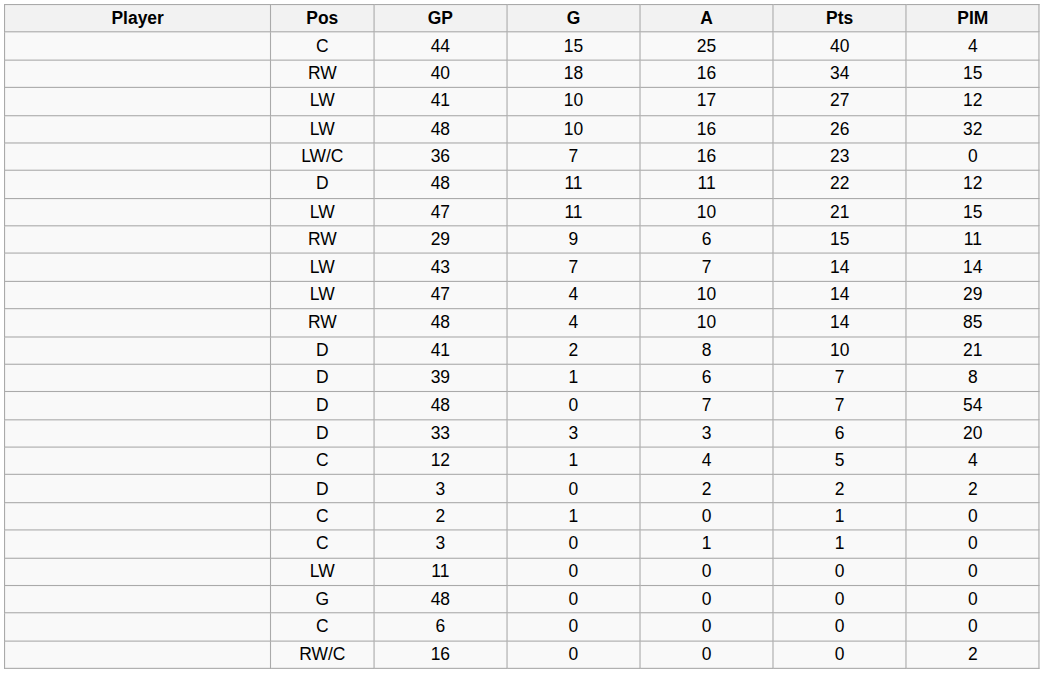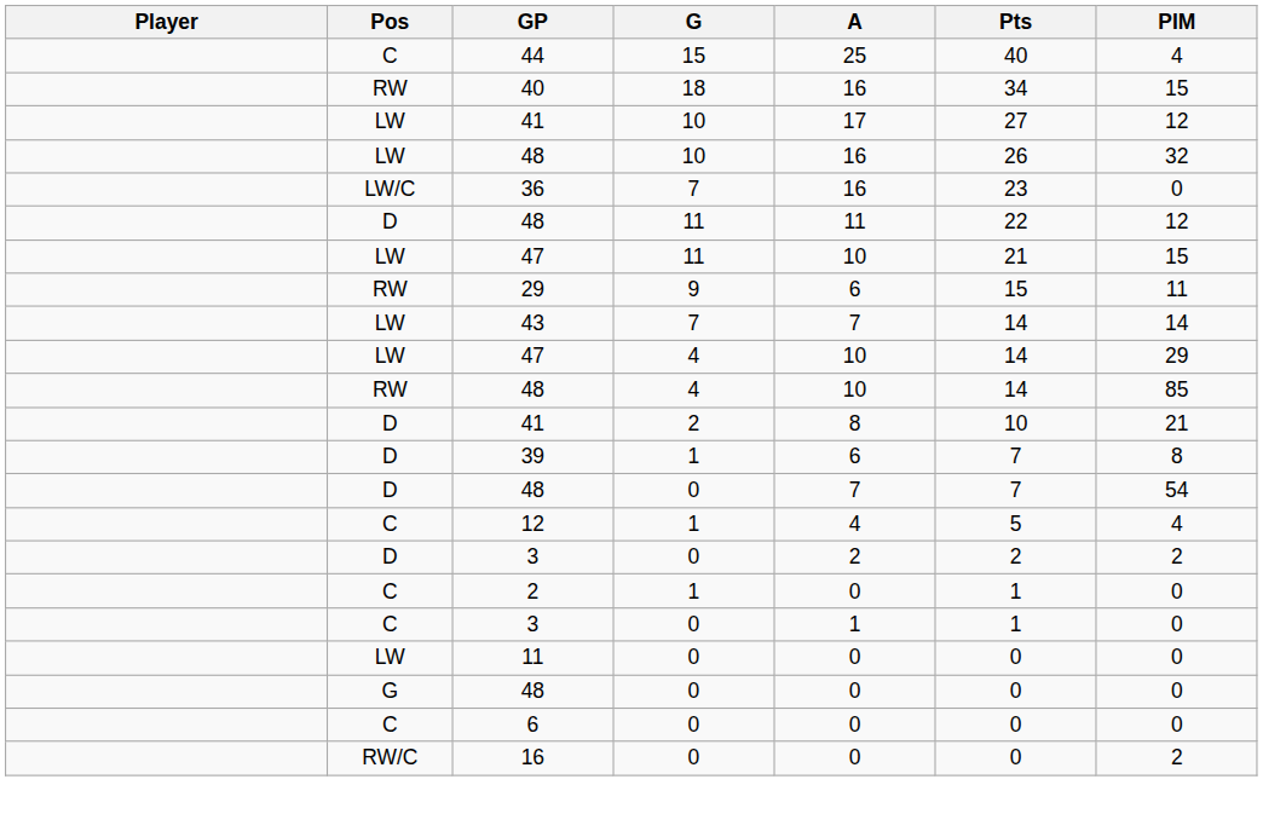- row: D | 33 | 3 | 3 | 6 | 20
